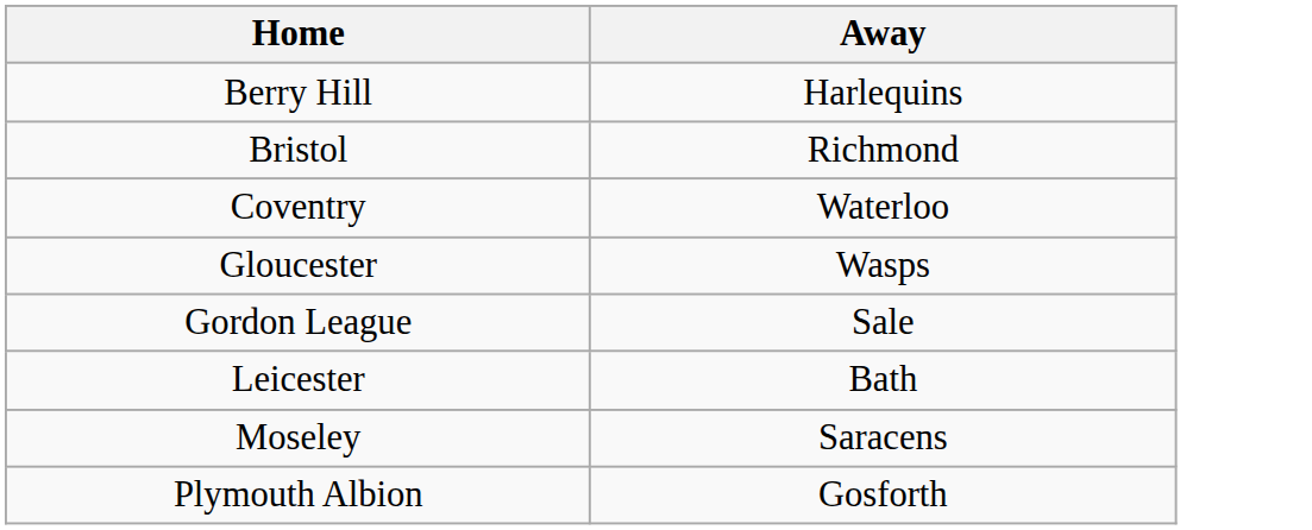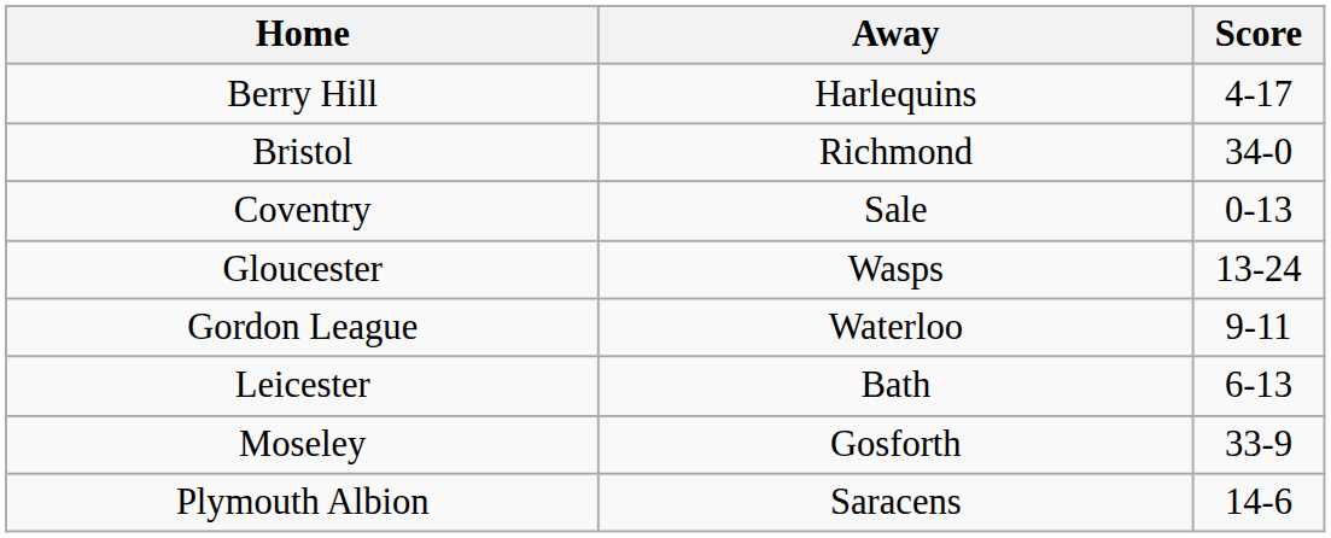+ column: Score | 4-17 | 34-0 | 0-13 | 13-24 | 9-11 | 6-13 | 33-9 | 14-6
Coventry | Away: Waterloo -> Sale
Gordon League | Away: Sale -> Waterloo
Moseley | Away: Saracens -> Gosforth
Plymouth Albion | Away: Gosforth -> Saracens
